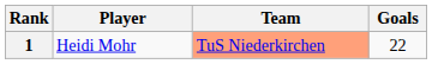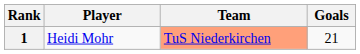1 | Goals: 22 -> 21
